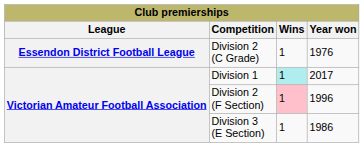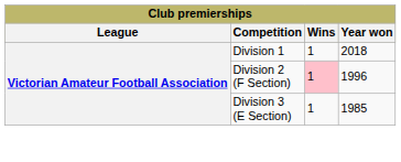- row: Essendon District Football League | Division 2 (C Grade) | 1 | 1976
Division 1 | Wins: paleturquoise background -> no background
Division 1 | Year won: 2017 -> 2018
Division 3 (E Section) | Year won: 1986 -> 1985
